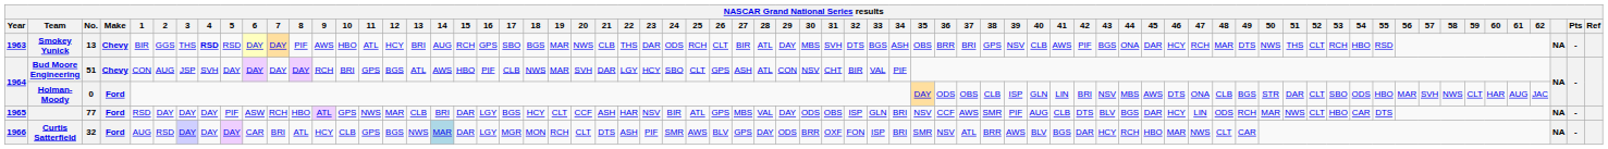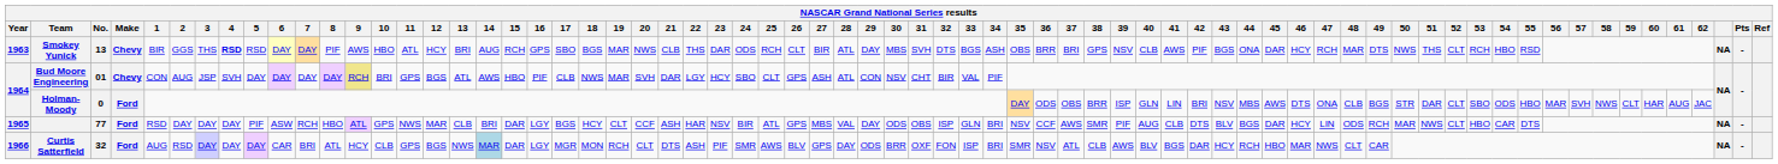Bud Moore Engineering | No.: 51 -> 01
Bud Moore Engineering | 9: no background -> khaki background
Holman-Moody | 38: CLB -> BRR
Curtis Satterfield | 38: BRR -> CLB
